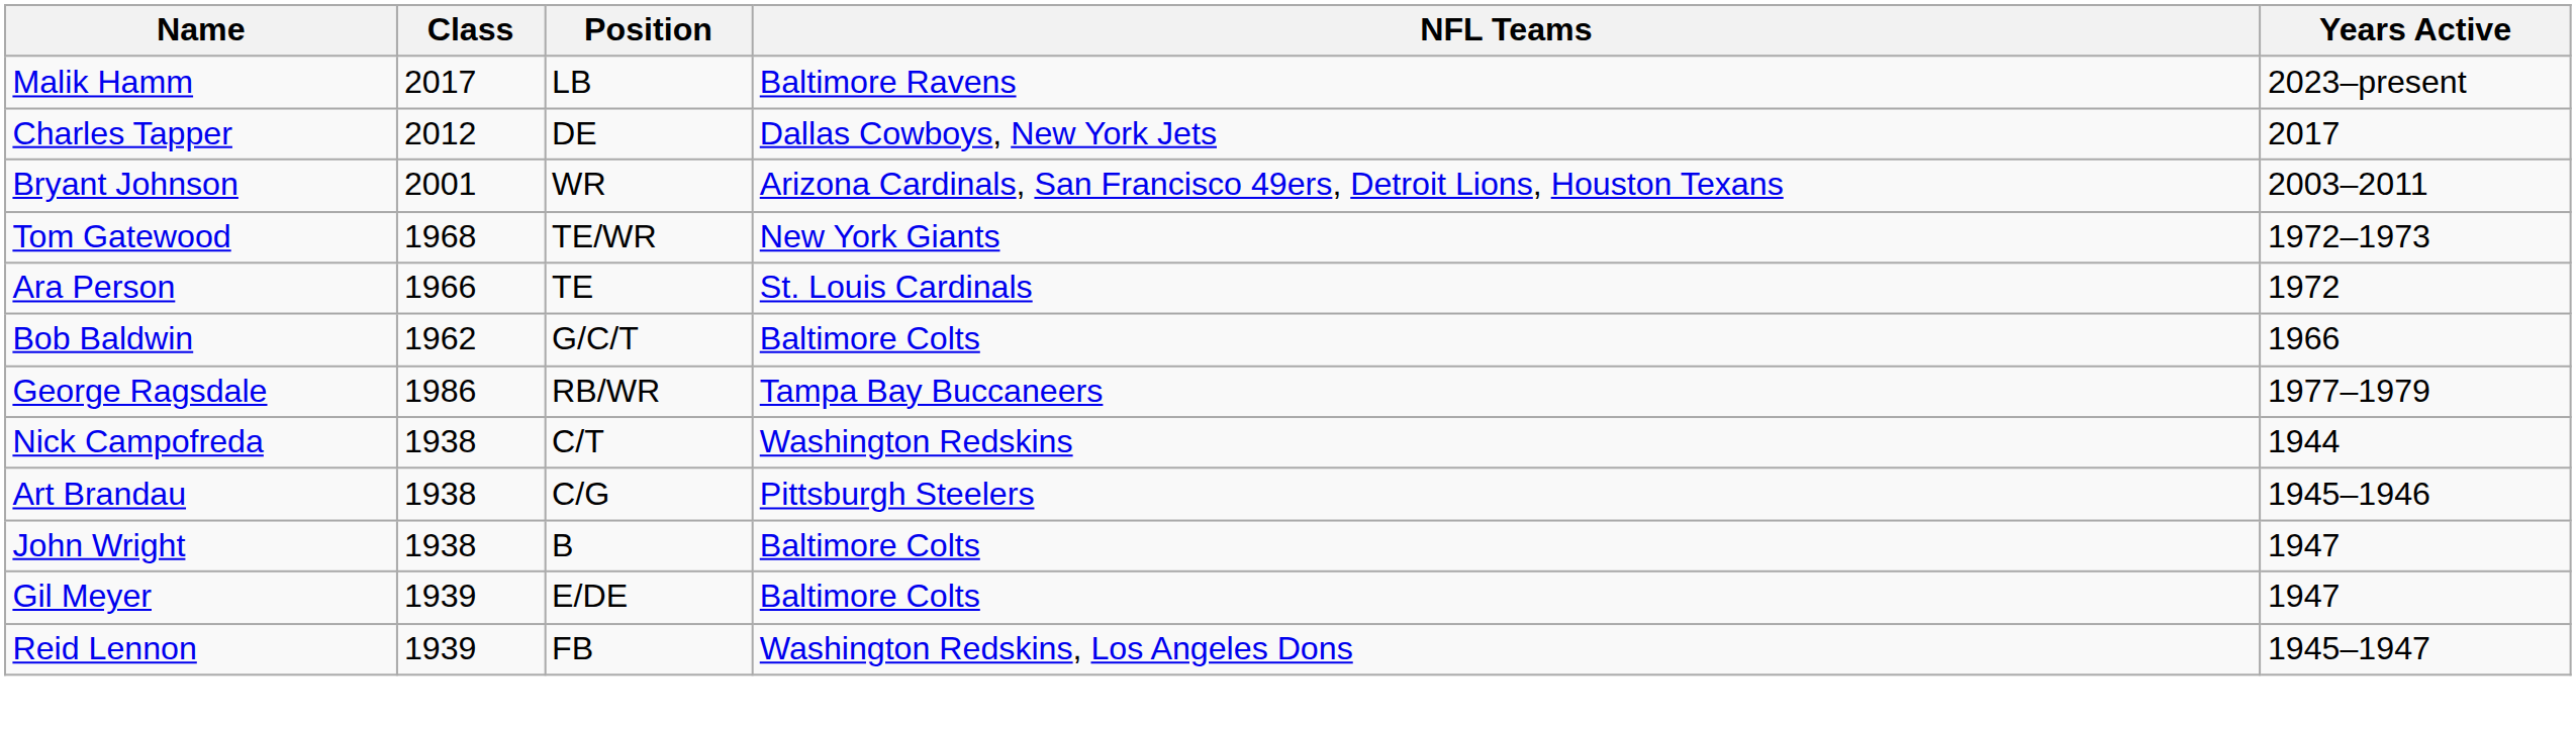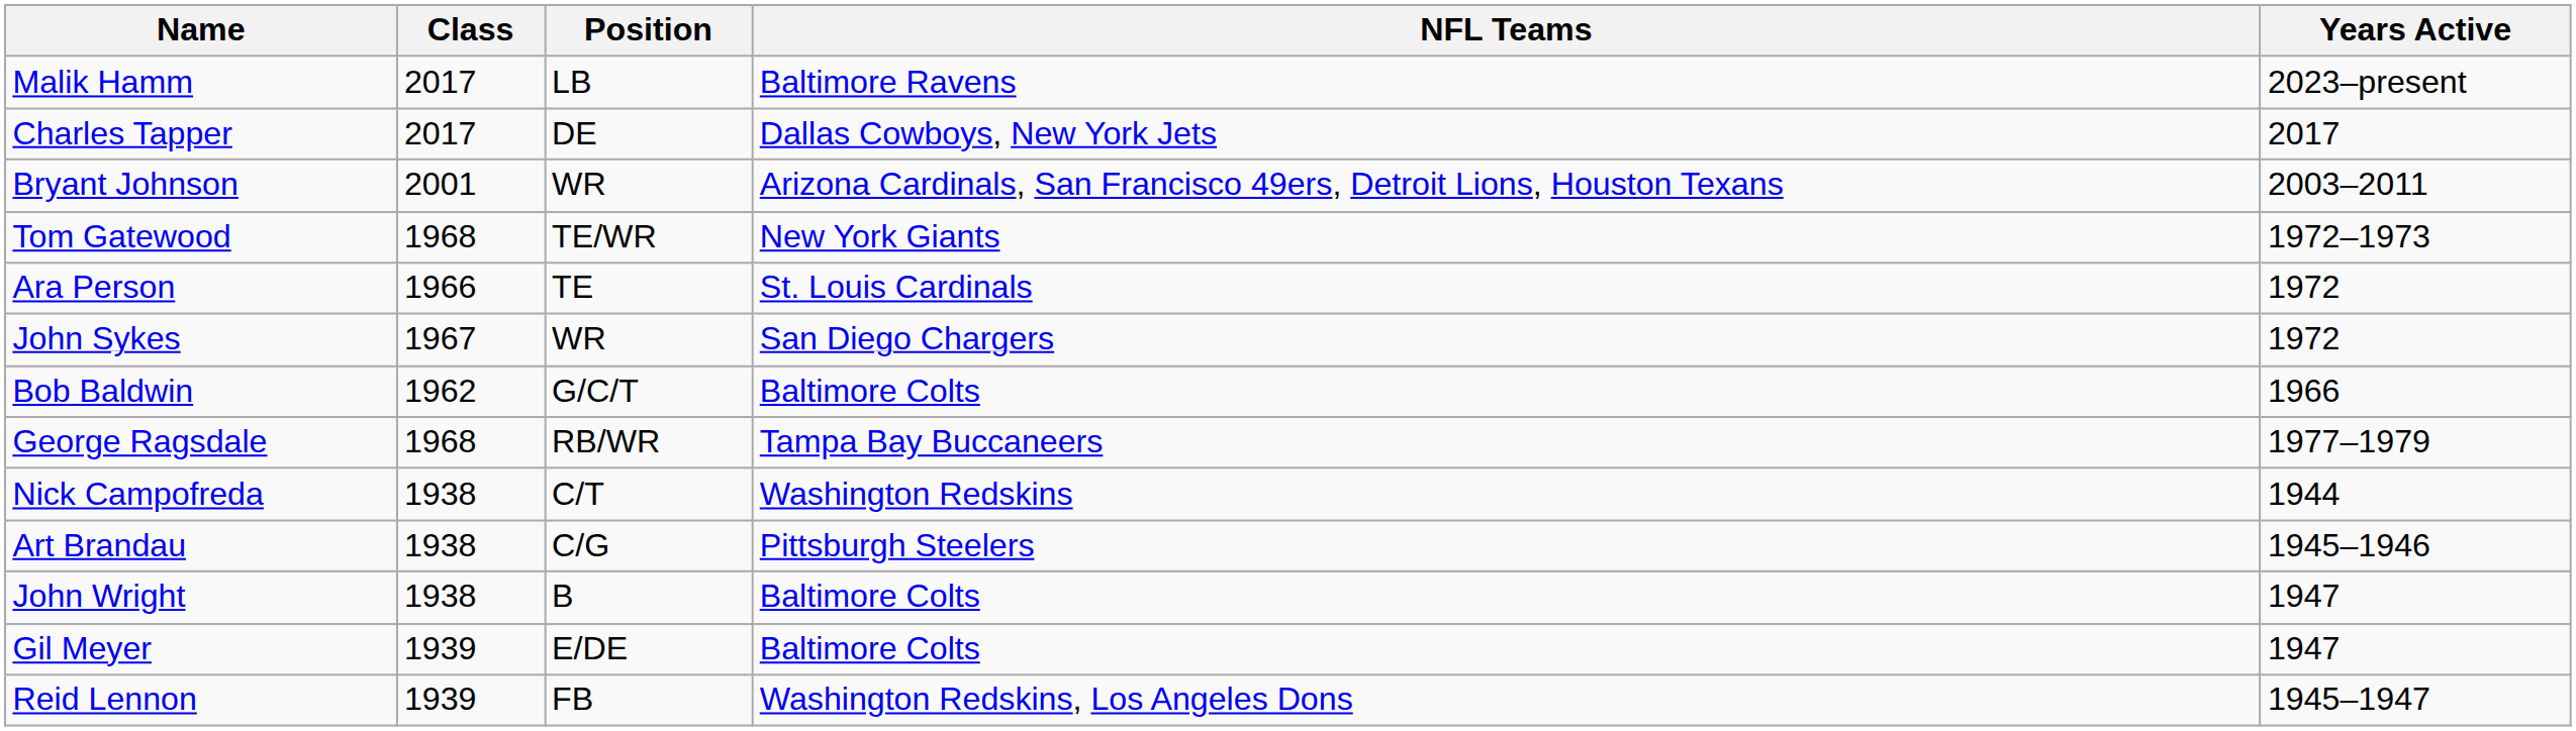Charles Tapper | Class: 2012 -> 2017
+ row: John Sykes | 1967 | WR | San Diego Chargers | 1972
George Ragsdale | Class: 1986 -> 1968
